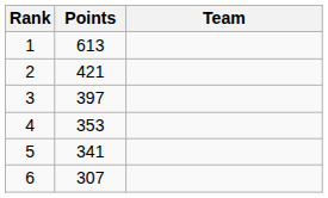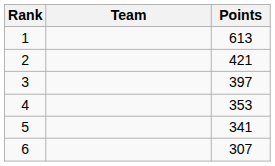columns swapped: Team <-> Points
